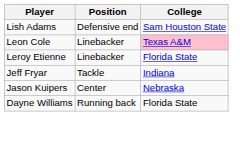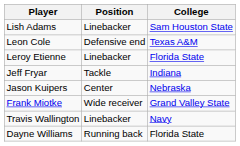Lish Adams | Position: Defensive end -> Linebacker
Leon Cole | Position: Linebacker -> Defensive end
Leon Cole | College: pink background -> no background
+ row: Frank Miotke | Wide receiver | Grand Valley State
+ row: Travis Wallington | Linebacker | Navy
